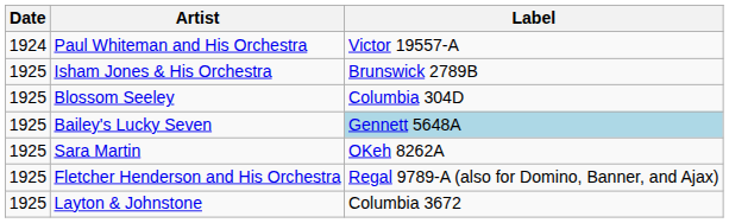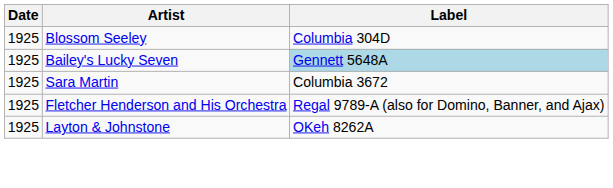- row: 1924 | Paul Whiteman and His Orchestra | Victor 19557-A
- row: 1925 | Isham Jones & His Orchestra | Brunswick 2789B
Sara Martin | Label: OKeh 8262A -> Columbia 3672
Layton & Johnstone | Label: Columbia 3672 -> OKeh 8262A
